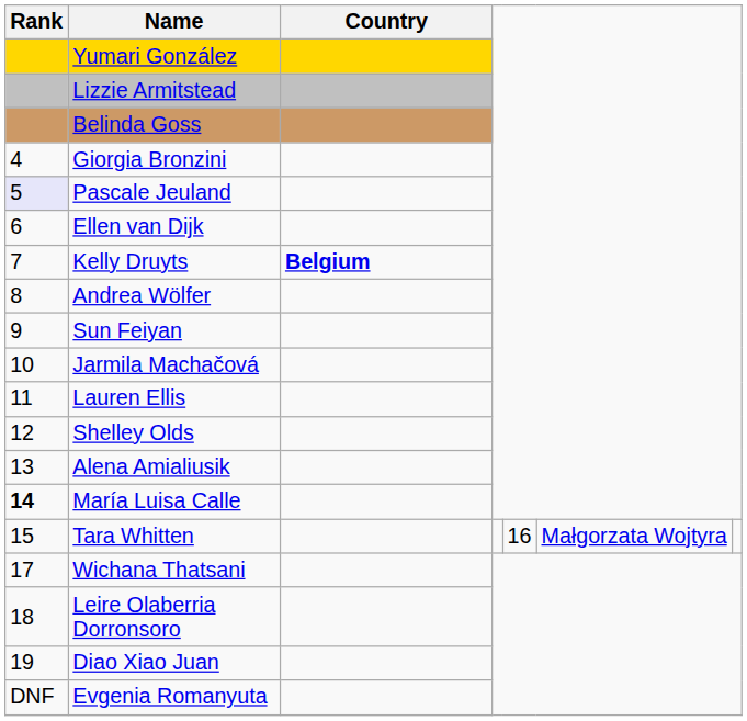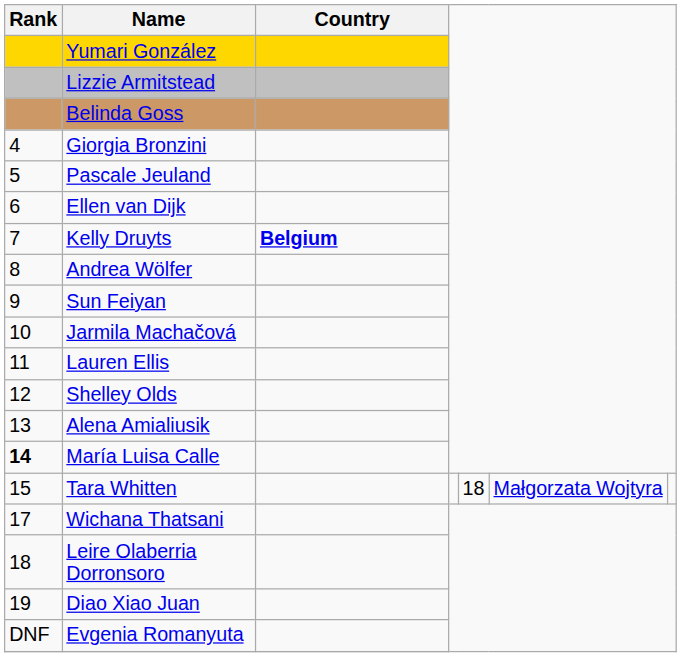Pascale Jeuland | Rank: lavender background -> no background
Tara Whitten | column 5: 16 -> 18
